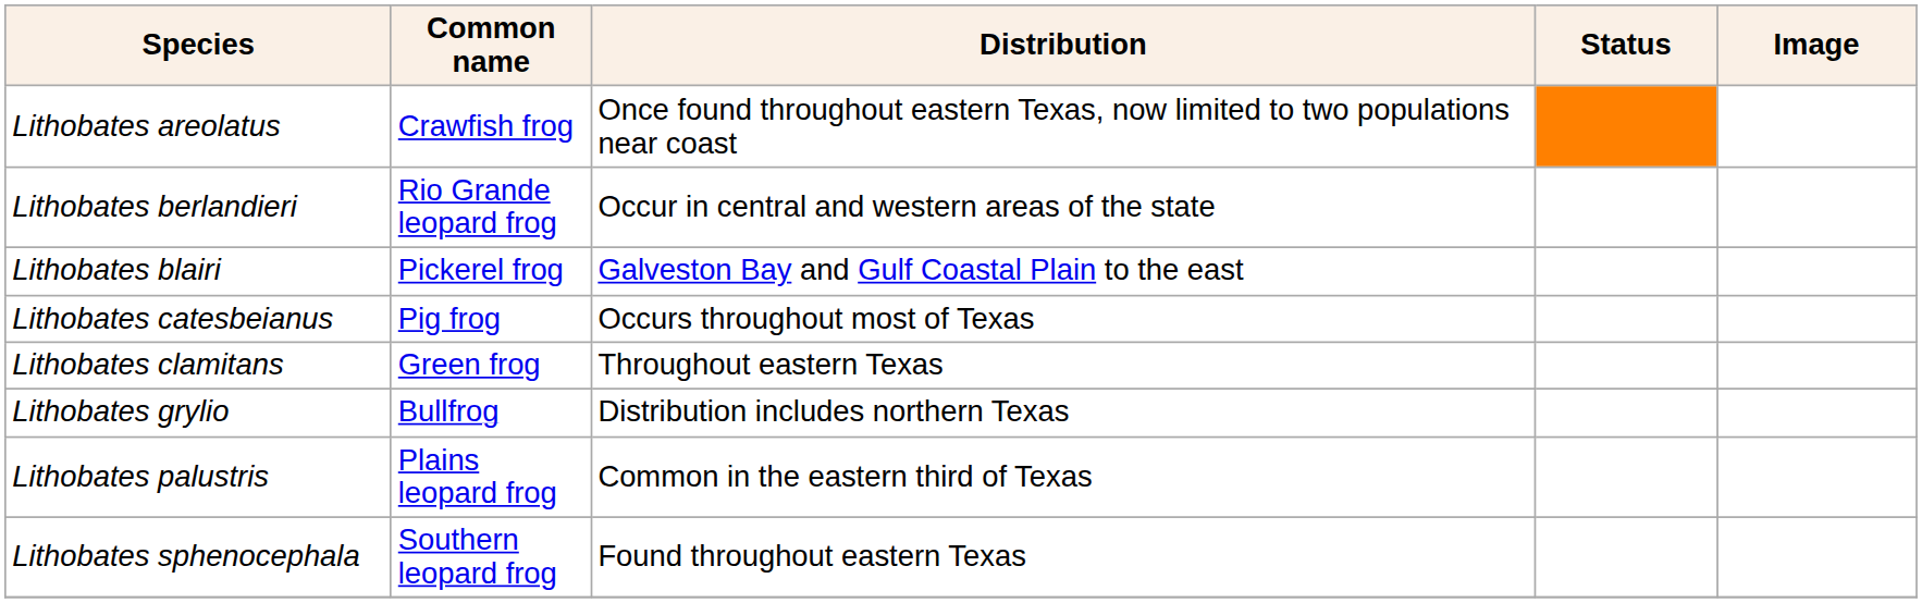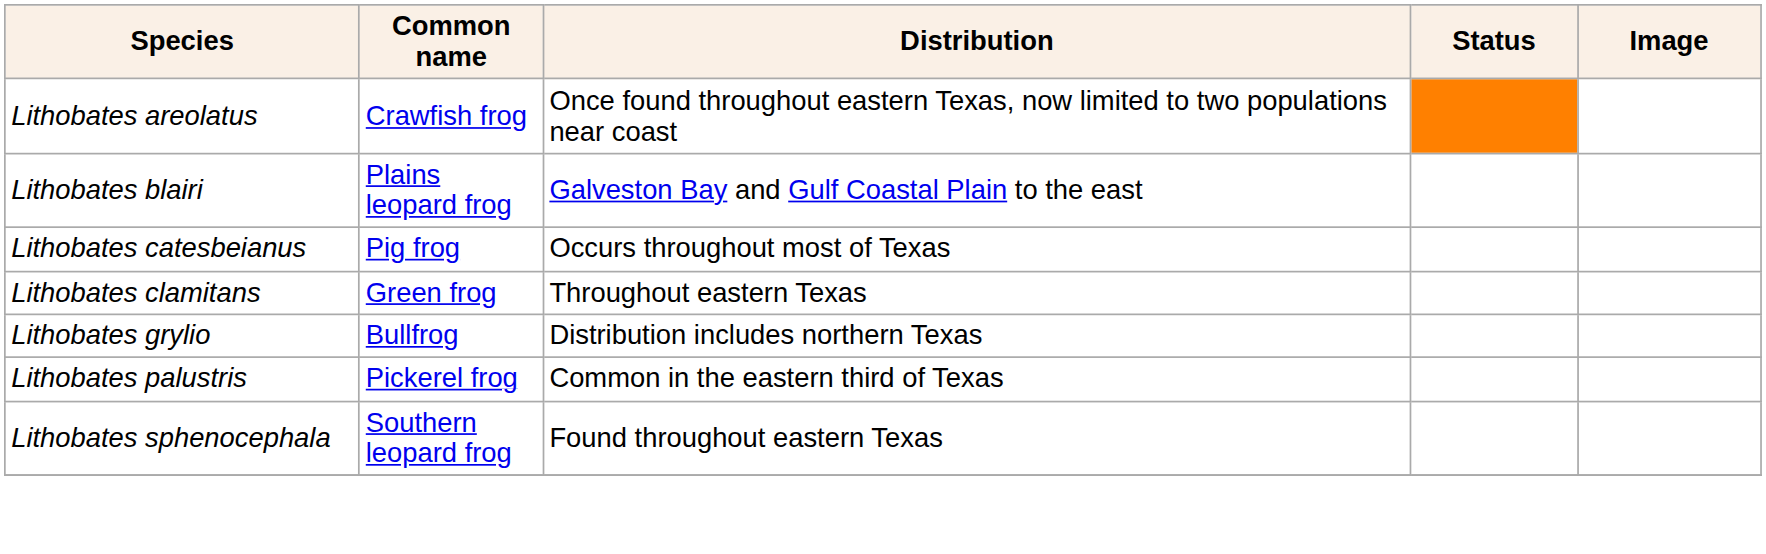- row: Lithobates berlandieri | Rio Grande leopard frog | Occur in central and western areas of the state
Lithobates blairi | Common name: Pickerel frog -> Plains leopard frog
Lithobates palustris | Common name: Plains leopard frog -> Pickerel frog
